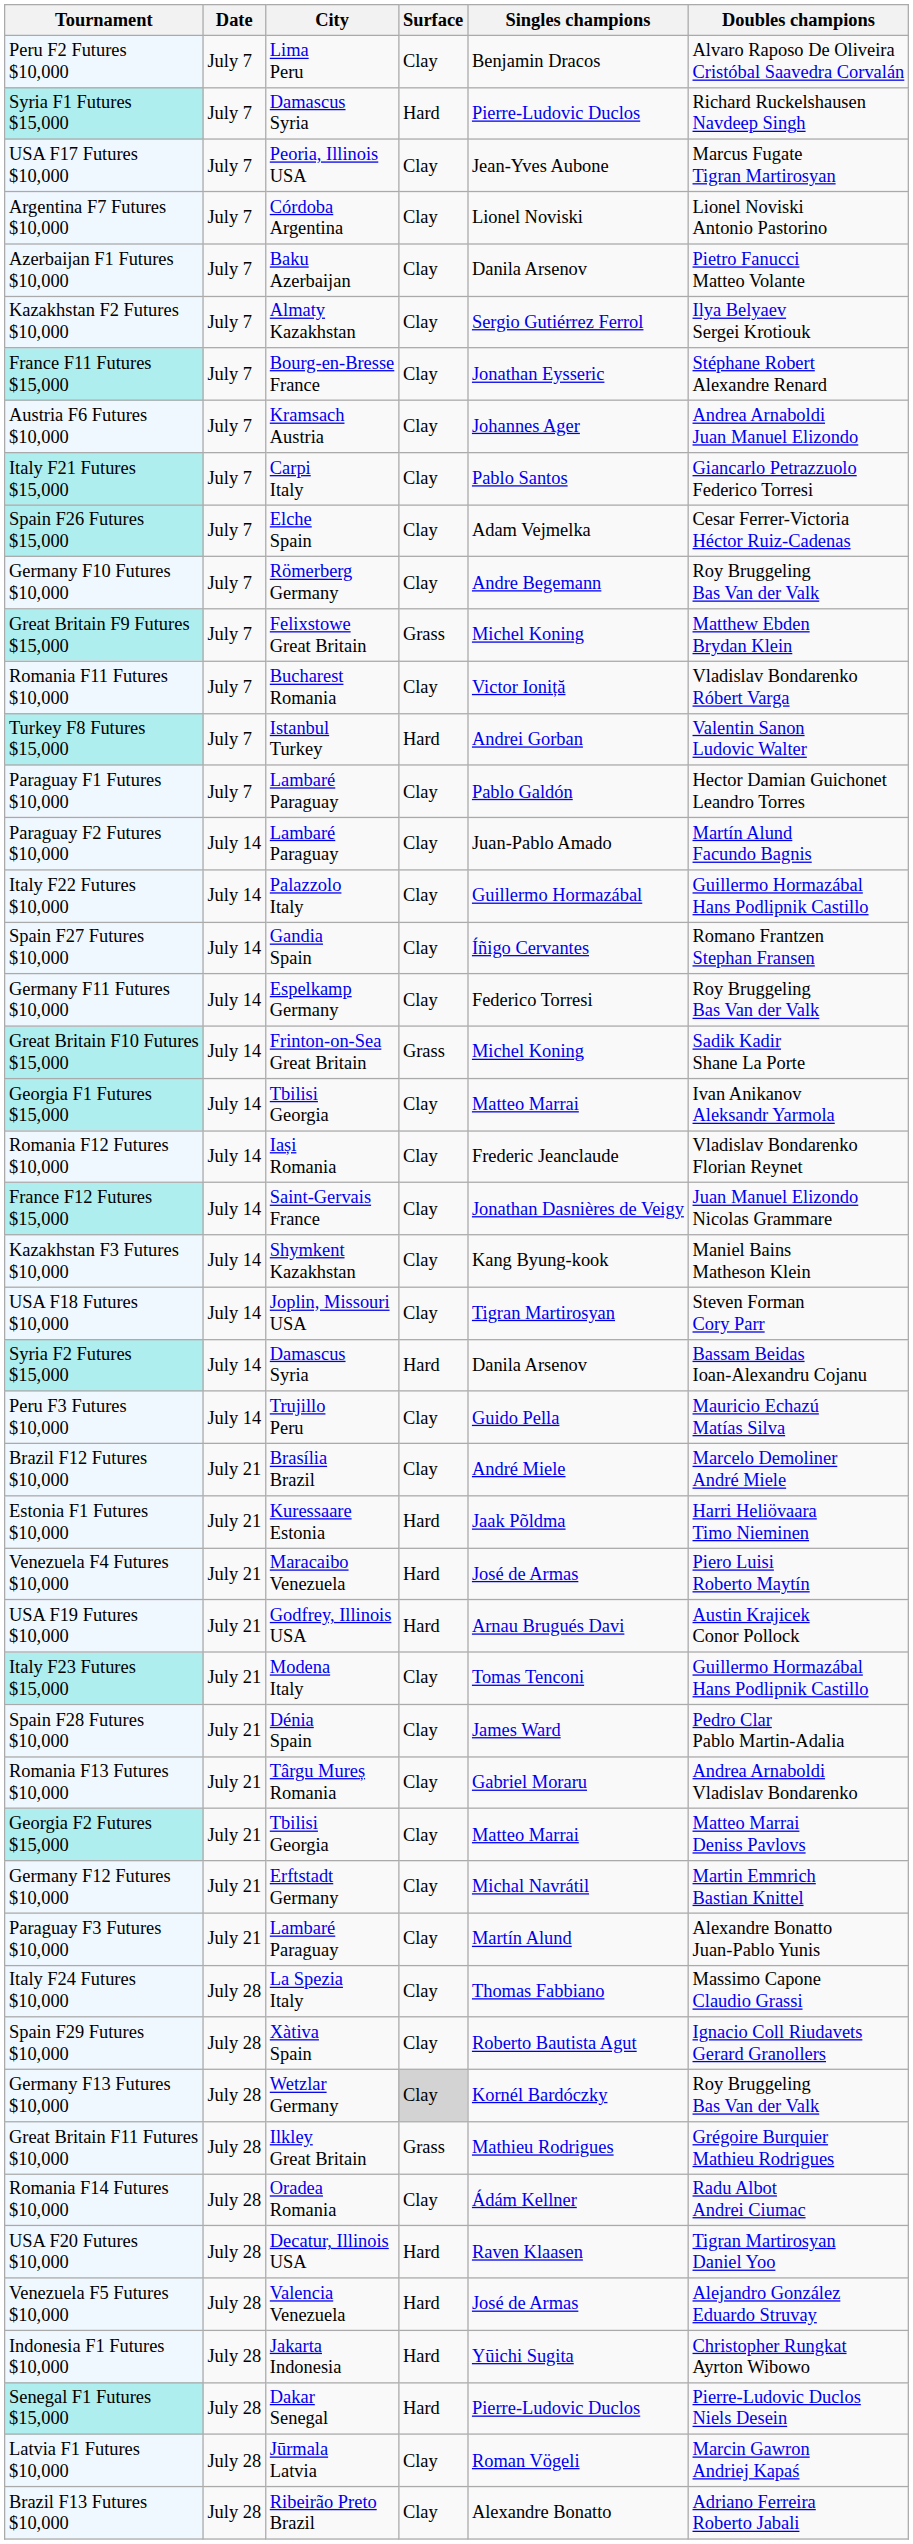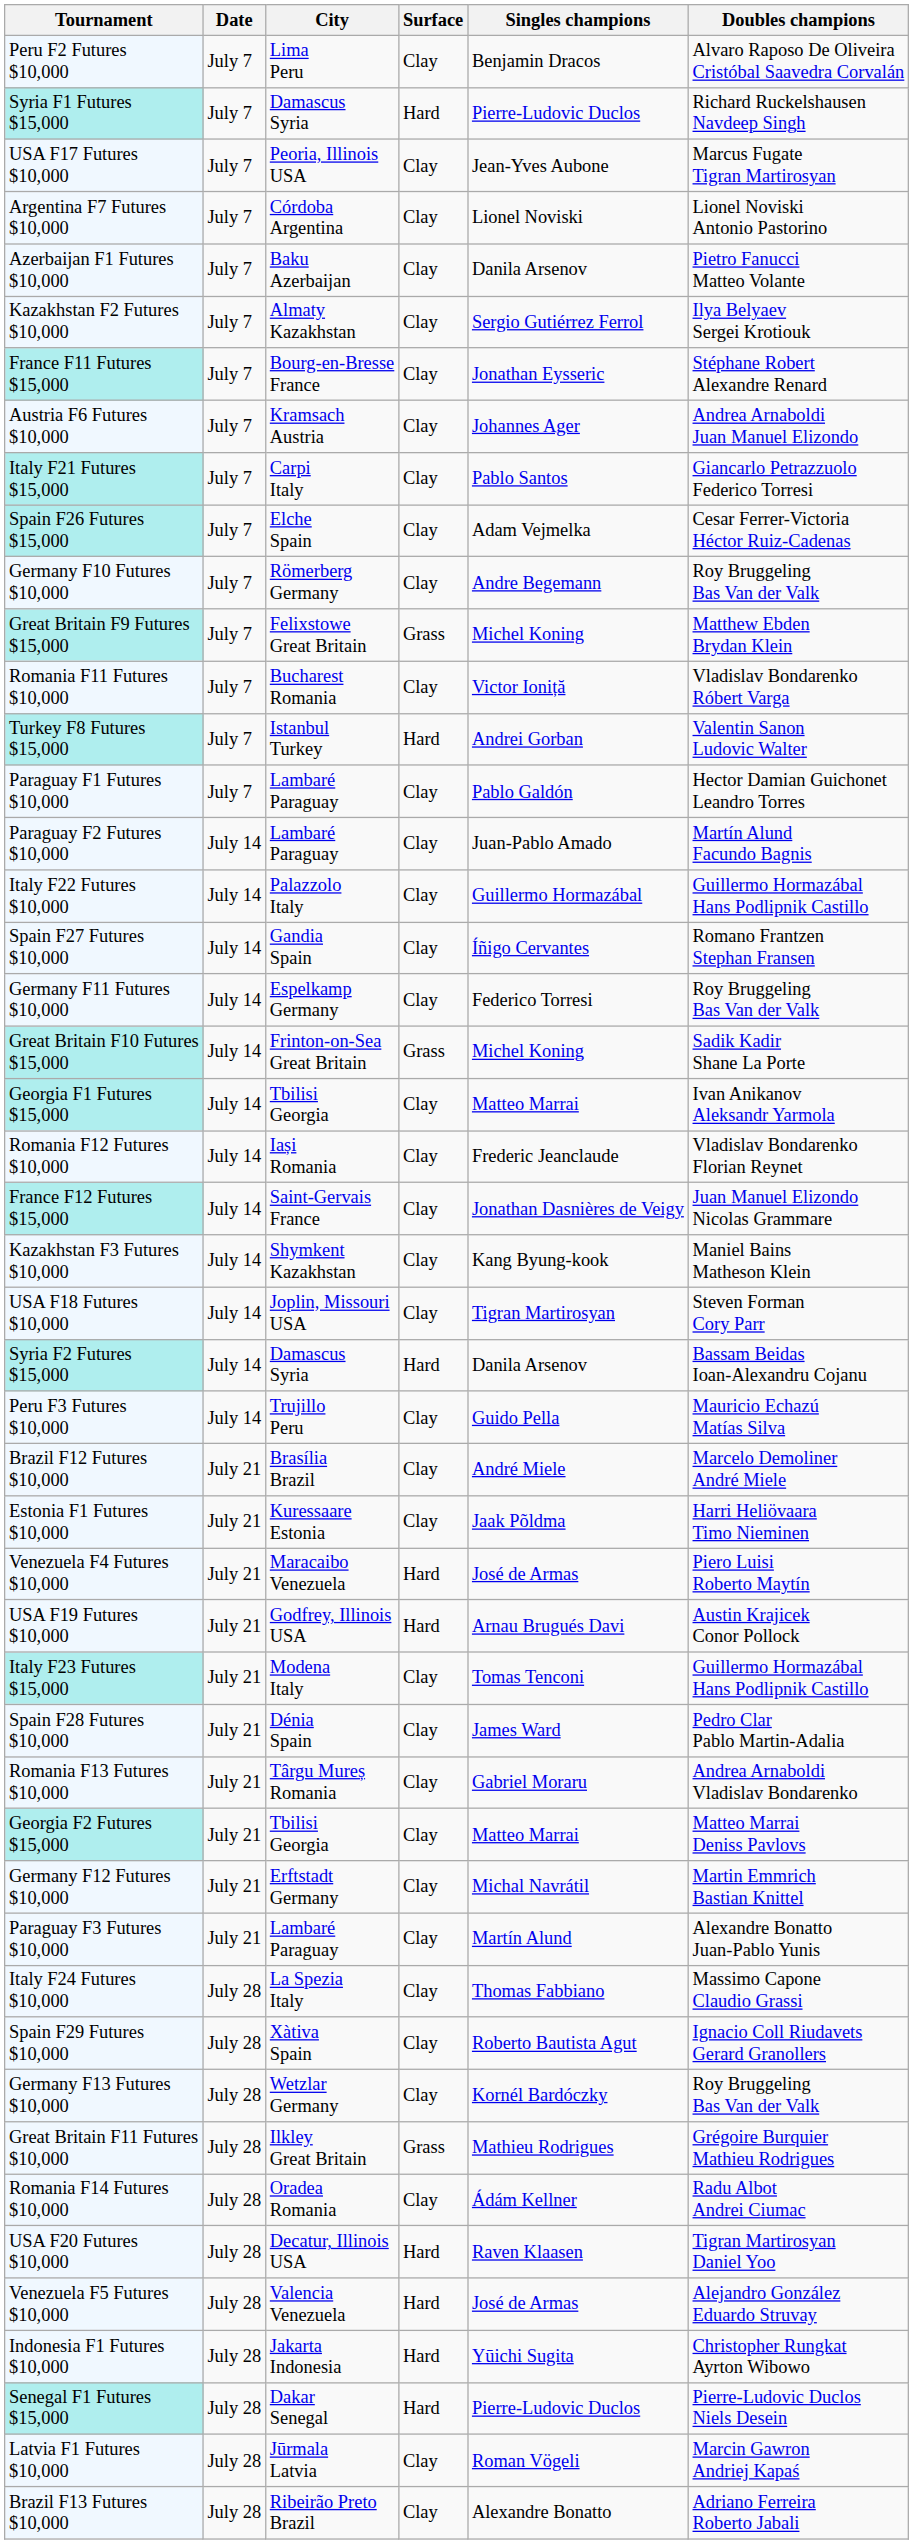Estonia F1 Futures $10,000 | Surface: Hard -> Clay
Germany F13 Futures $10,000 | Surface: lightgrey background -> no background
